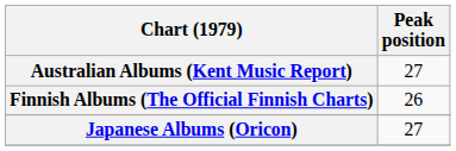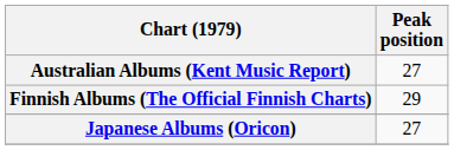Finnish Albums (The Official Finnish Charts) | Peak position: 26 -> 29
